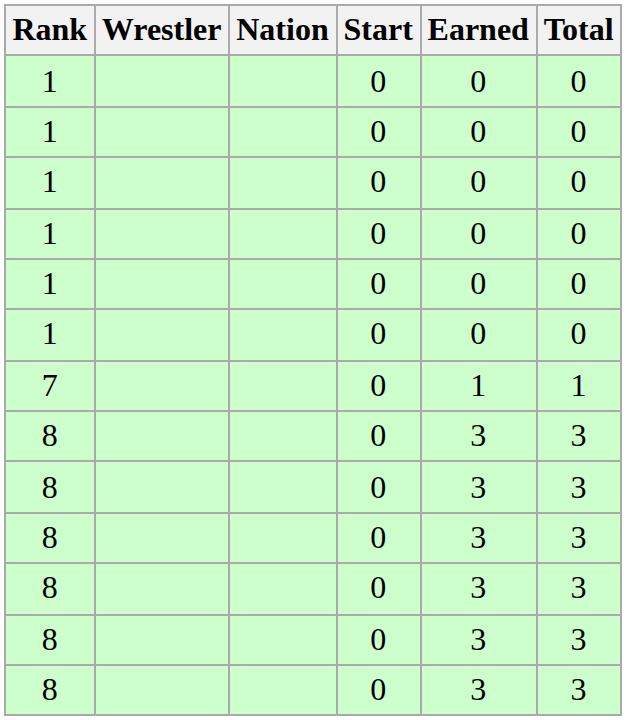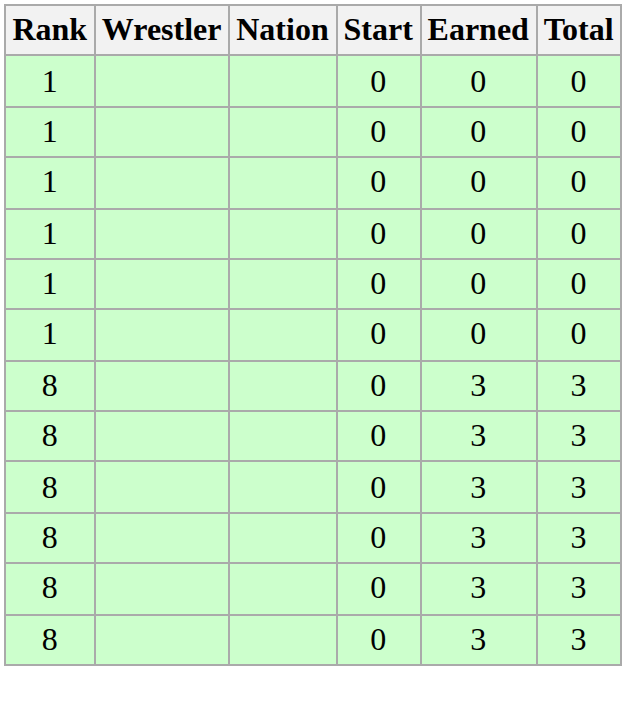- row: 7 | 0 | 1 | 1
